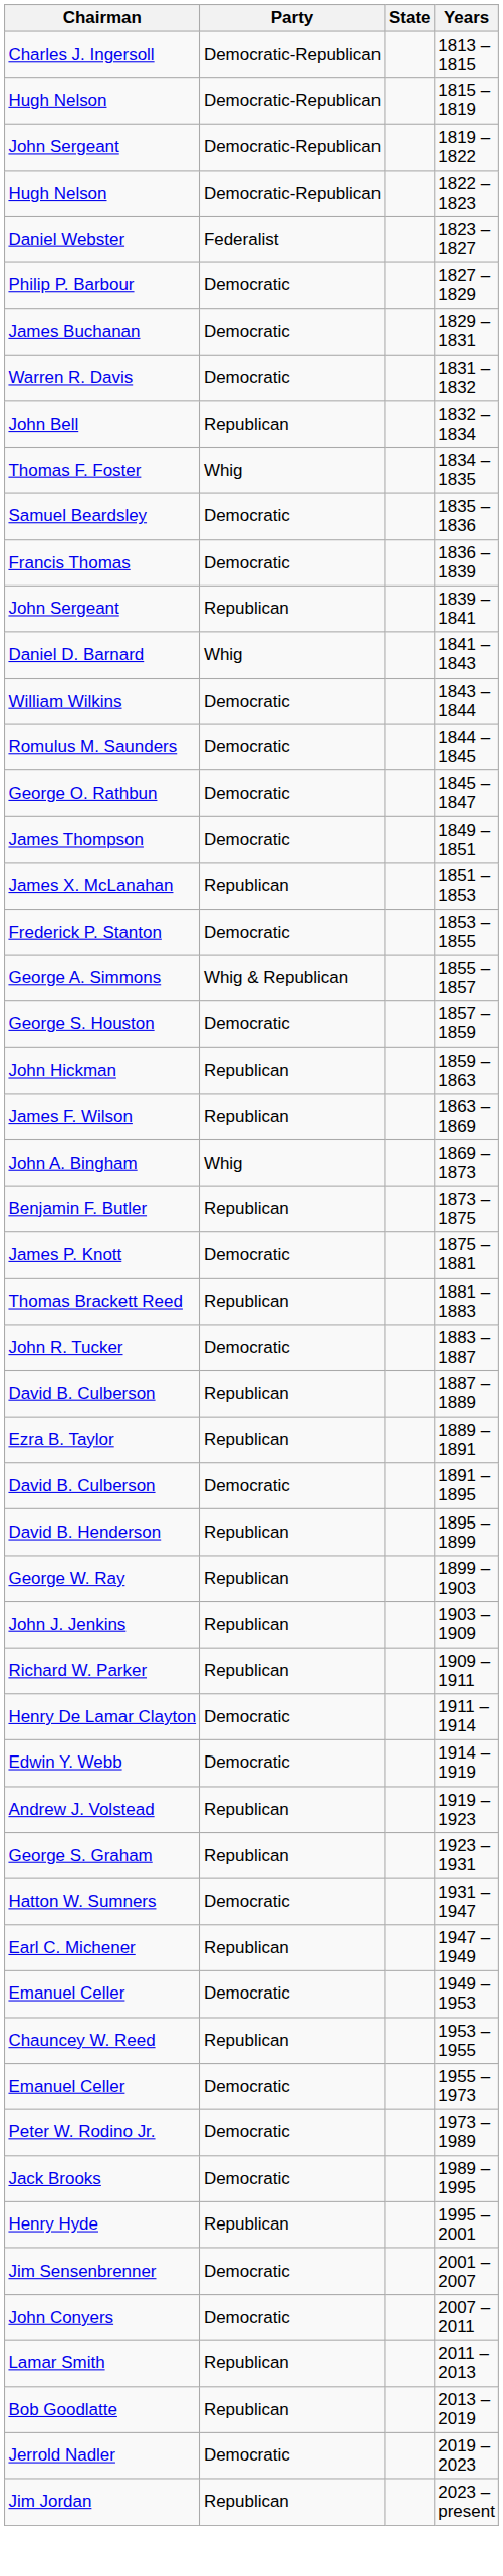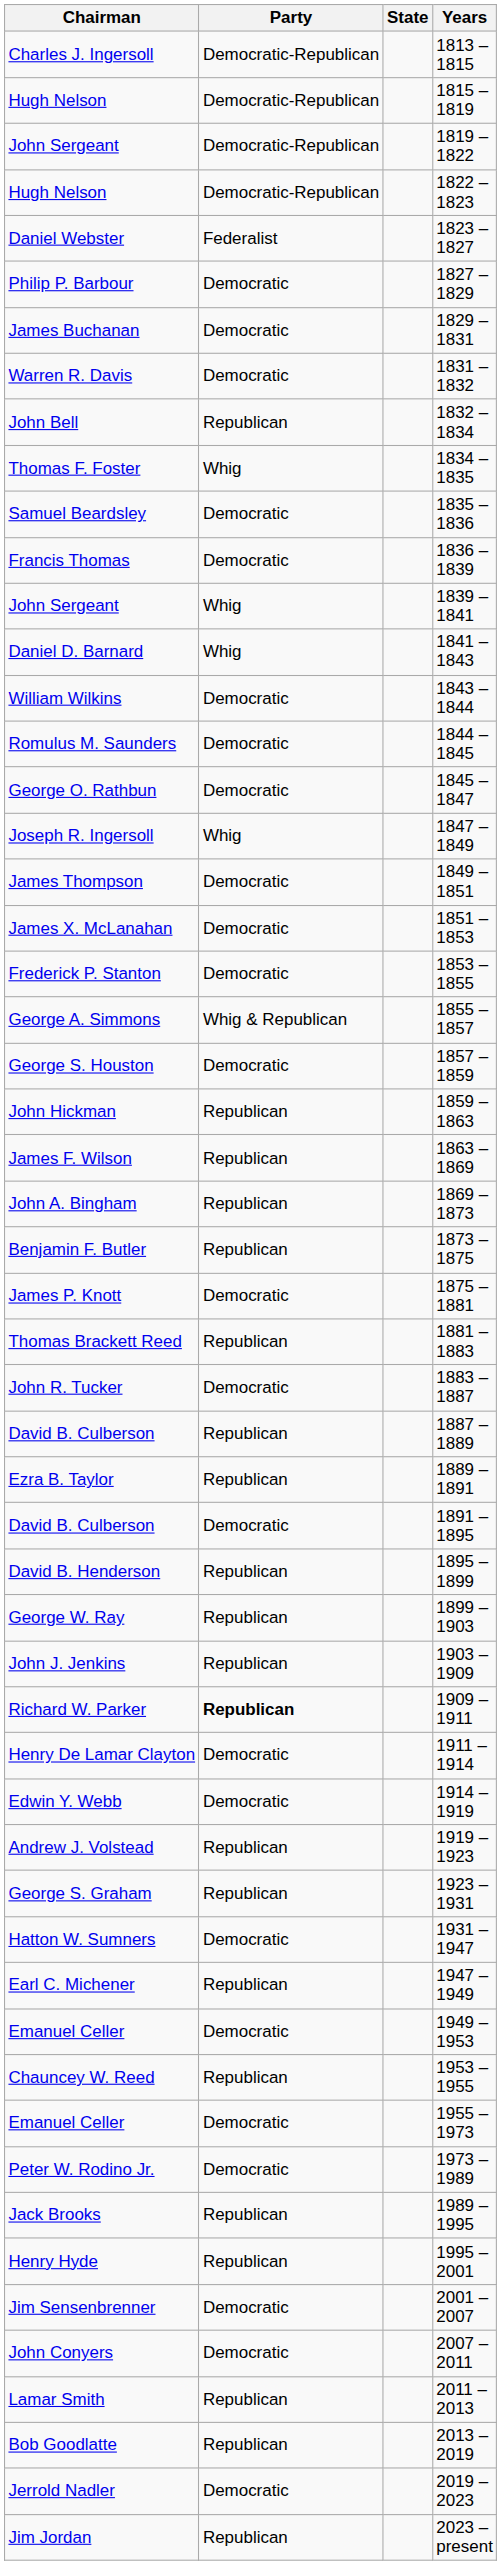John Sergeant / 1839 – 1841 | Party: Republican -> Whig
+ row: Joseph R. Ingersoll | Whig | 1847 – 1849
James X. McLanahan | Party: Republican -> Democratic
John A. Bingham | Party: Whig -> Republican
Richard W. Parker | Party: normal -> bold
Jack Brooks | Party: Democratic -> Republican
